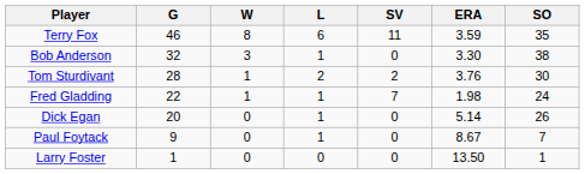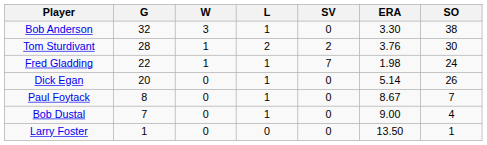- row: Terry Fox | 46 | 8 | 6 | 11 | 3.59 | 35
Paul Foytack | G: 9 -> 8
+ row: Bob Dustal | 7 | 0 | 1 | 0 | 9.00 | 4
